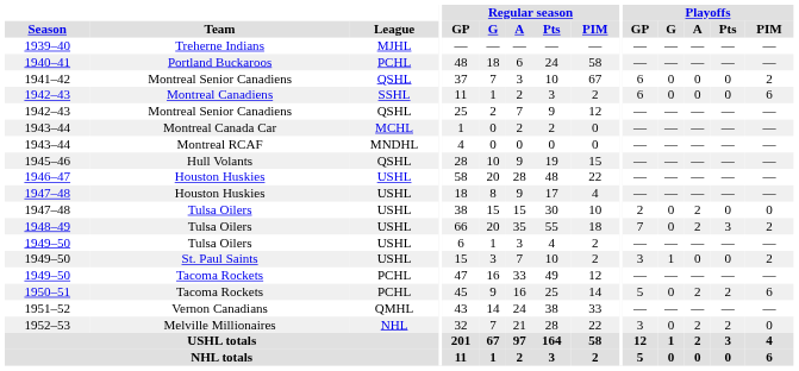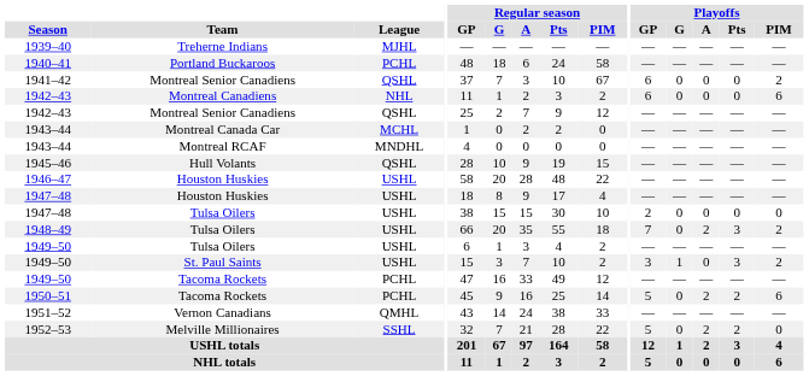1942–43 / Montreal Canadiens | League: SSHL -> NHL
1947–48 / Tulsa Oilers | Playoffs / A: 2 -> 0
1949–50 / St. Paul Saints | Playoffs / Pts: 0 -> 3
1952–53 | League: NHL -> SSHL
1952–53 | Playoffs / GP: 3 -> 5
